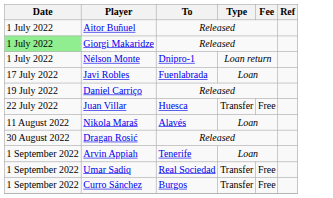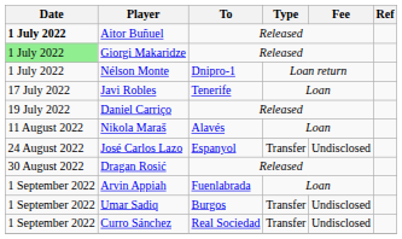Aitor Buñuel | Date: normal -> bold
Javi Robles | To: Fuenlabrada -> Tenerife
- row: 22 July 2022 | Juan Villar | Huesca | Transfer | Free
+ row: 24 August 2022 | José Carlos Lazo | Espanyol | Transfer | Undisclosed
Arvin Appiah | To: Tenerife -> Fuenlabrada
Umar Sadiq | To: Real Sociedad -> Burgos
Umar Sadiq | Fee: Free -> Undisclosed
Curro Sánchez | To: Burgos -> Real Sociedad
Curro Sánchez | Fee: Free -> Undisclosed
